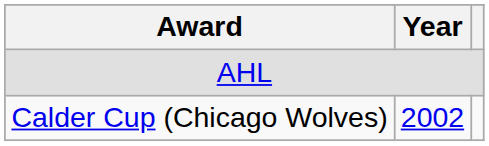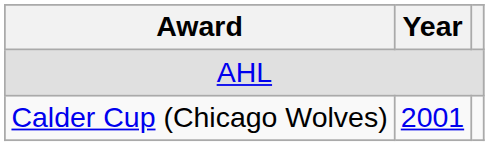Calder Cup (Chicago Wolves) | Year: 2002 -> 2001
